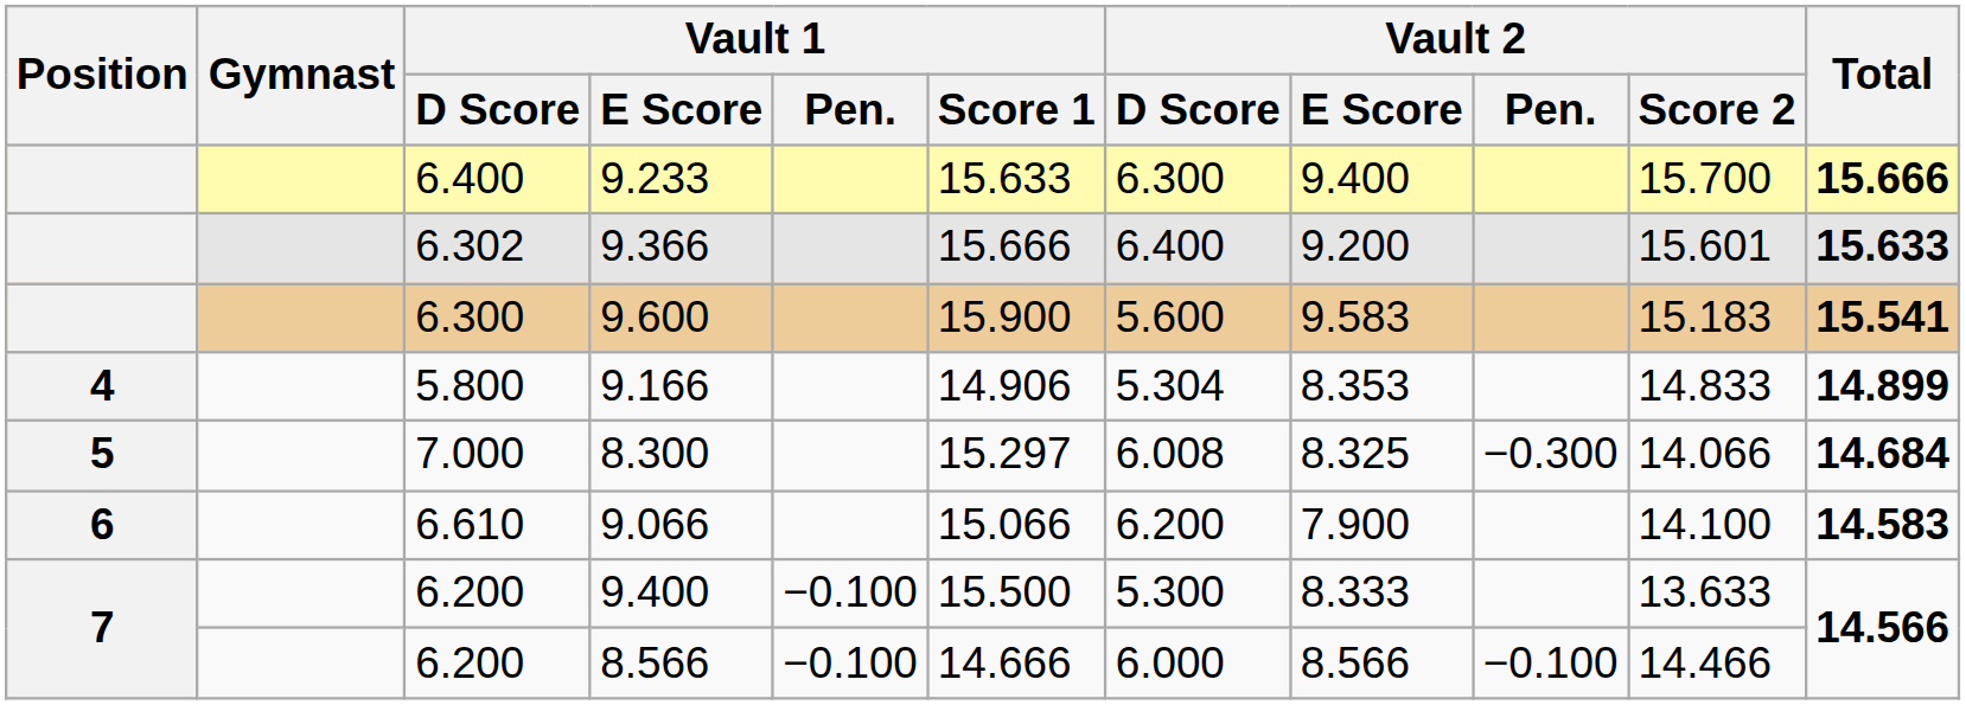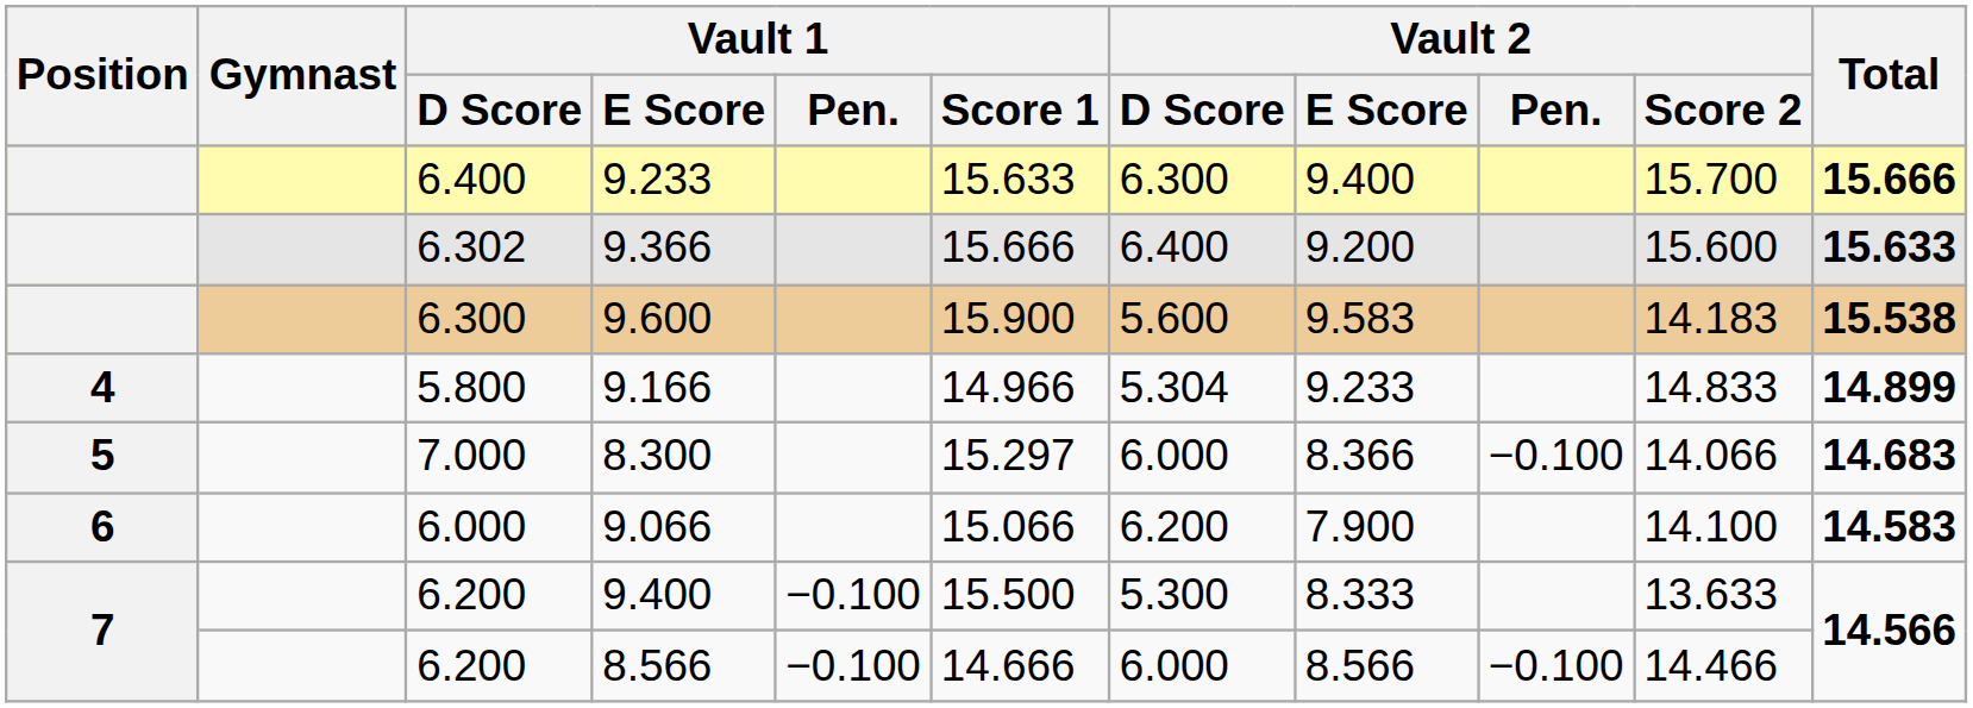9.366 | Vault 2 / Score 2: 15.601 -> 15.600
9.600 | Vault 2 / Score 2: 15.183 -> 14.183
9.600 | Total: 15.541 -> 15.538
9.166 | Vault 1 / Score 1: 14.906 -> 14.966
9.166 | Vault 2 / E Score: 8.353 -> 9.233
8.300 | Vault 2 / D Score: 6.008 -> 6.000
8.300 | Vault 2 / E Score: 8.325 -> 8.366
8.300 | Vault 2 / Pen.: −0.300 -> −0.100
8.300 | Total: 14.684 -> 14.683
9.066 | Vault 1 / D Score: 6.610 -> 6.000
